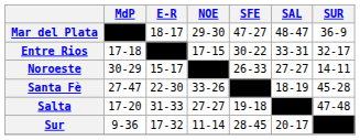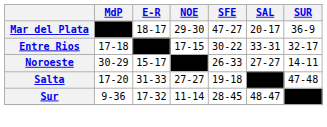Mar del Plata | SAL: 48-47 -> 20-17
- row: Santa Fè | 27-47 | 22-30 | 33-26 | –––– | 18-19 | 45-28
Sur | SAL: 20-17 -> 48-47
